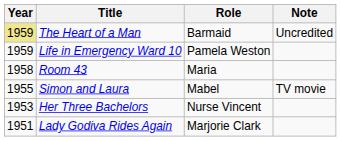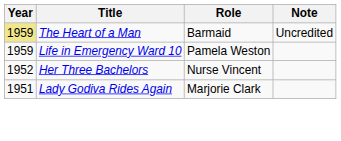- row: 1958 | Room 43 | Maria
- row: 1955 | Simon and Laura | Mabel | TV movie
Her Three Bachelors | Year: 1953 -> 1952
